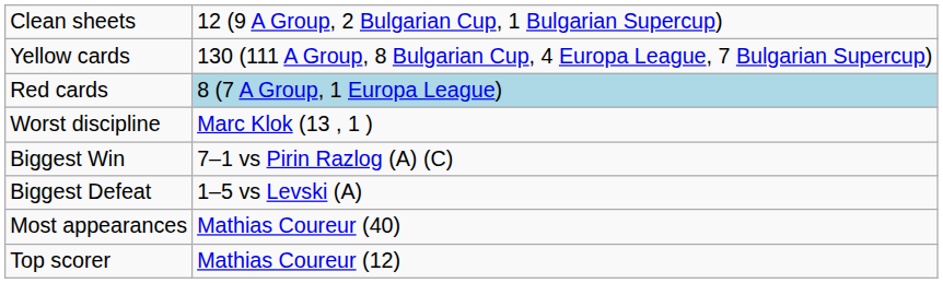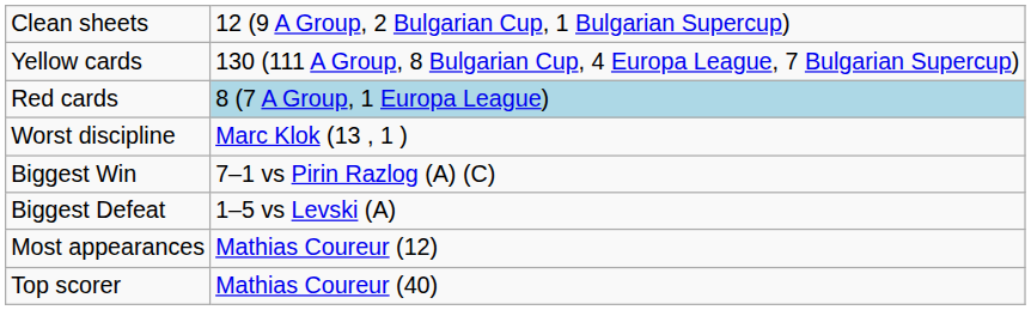Most appearances | column 2: Mathias Coureur (40) -> Mathias Coureur (12)
Top scorer | column 2: Mathias Coureur (12) -> Mathias Coureur (40)
